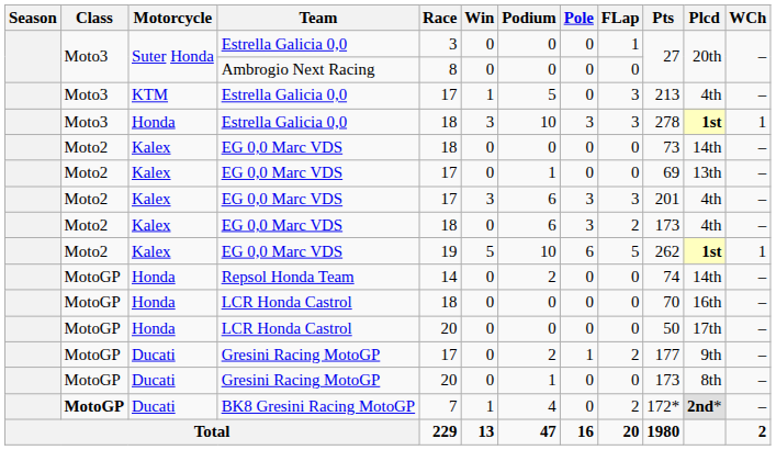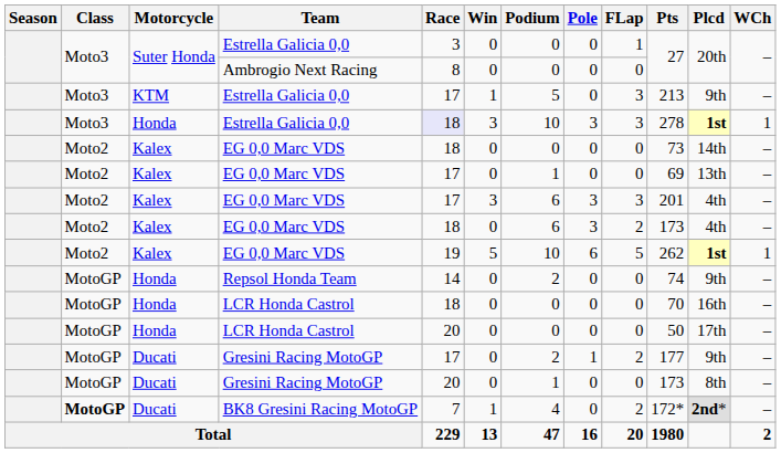KTM / Estrella Galicia 0,0 | Plcd: 4th -> 9th
Honda / Estrella Galicia 0,0 | Race: no background -> lavender background
Repsol Honda Team | Plcd: 14th -> 9th
